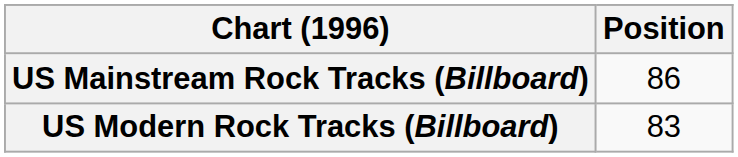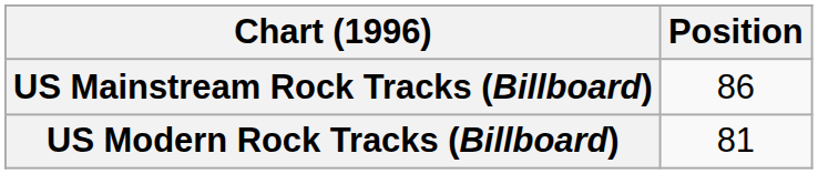US Modern Rock Tracks (Billboard) | Position: 83 -> 81
